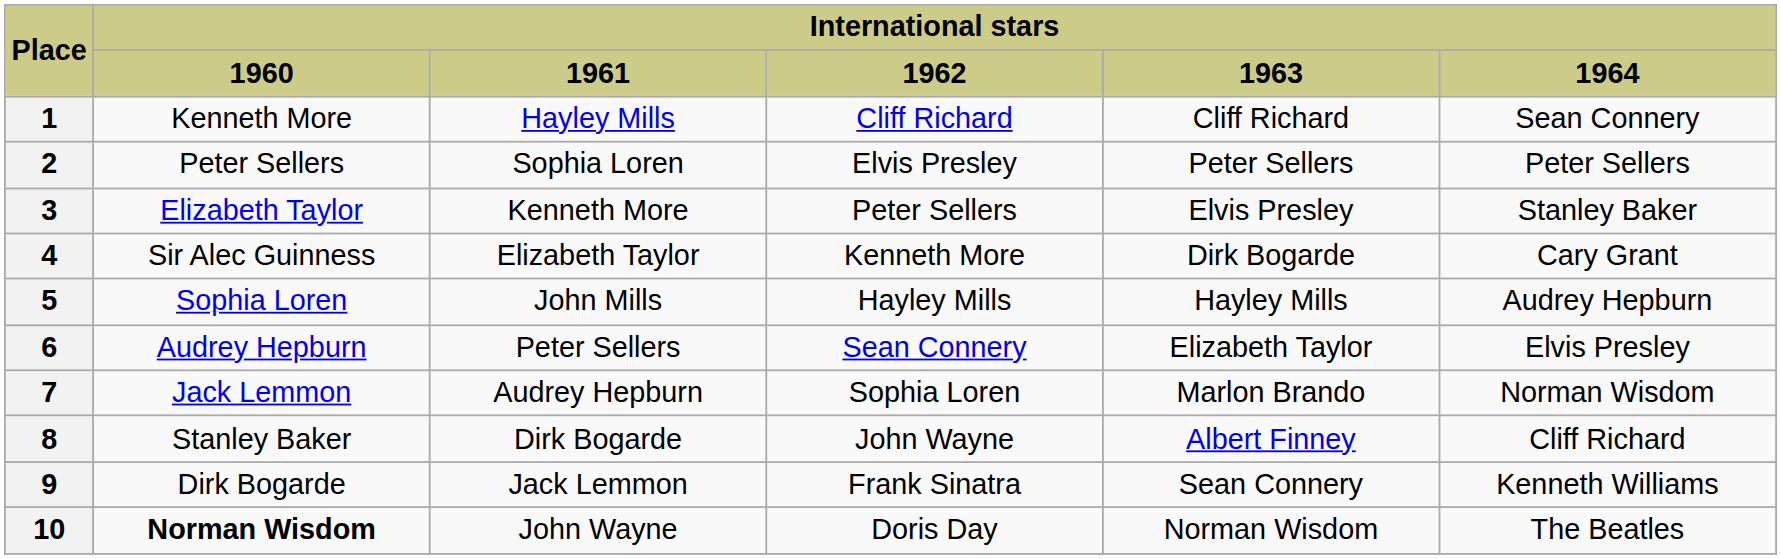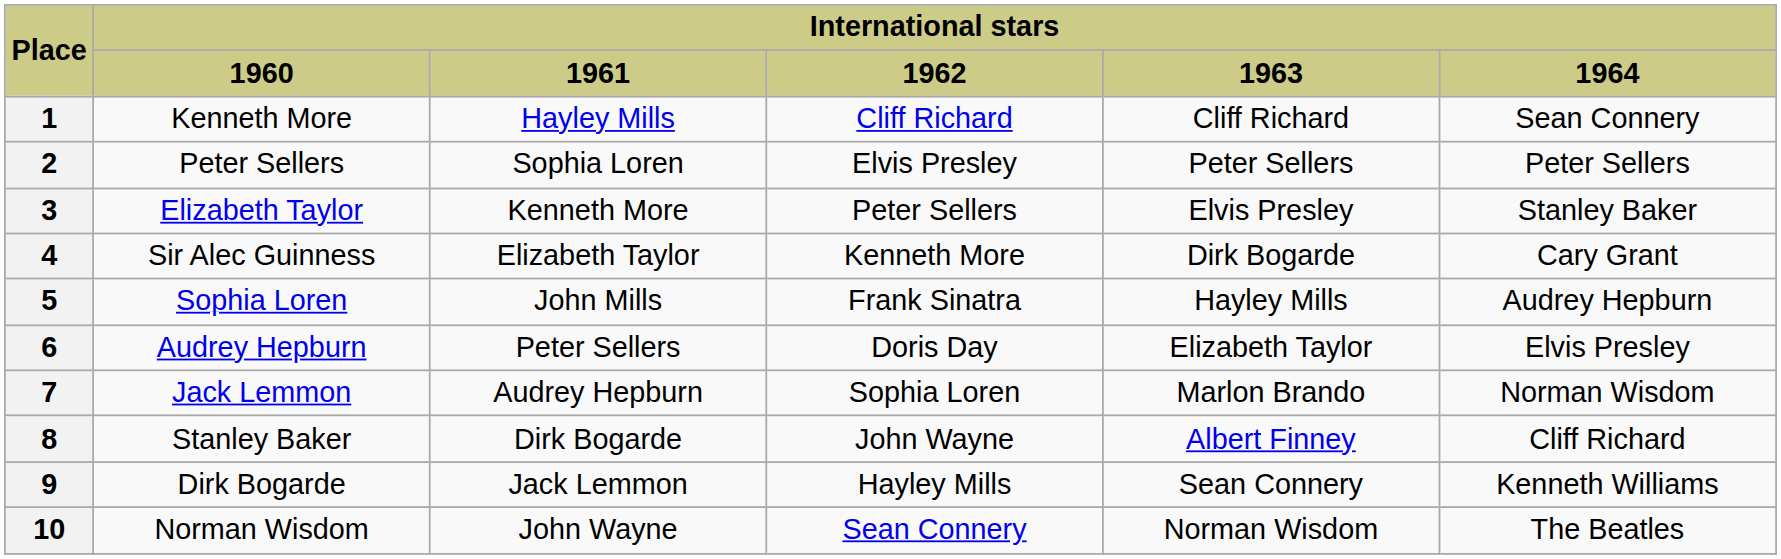5 | International stars / 1962: Hayley Mills -> Frank Sinatra
6 | International stars / 1962: Sean Connery -> Doris Day
9 | International stars / 1962: Frank Sinatra -> Hayley Mills
10 | International stars / 1960: bold -> normal
10 | International stars / 1962: Doris Day -> Sean Connery
